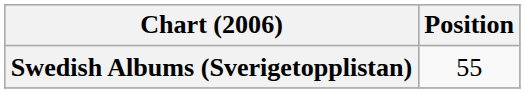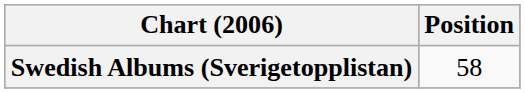Swedish Albums (Sverigetopplistan) | Position: 55 -> 58
